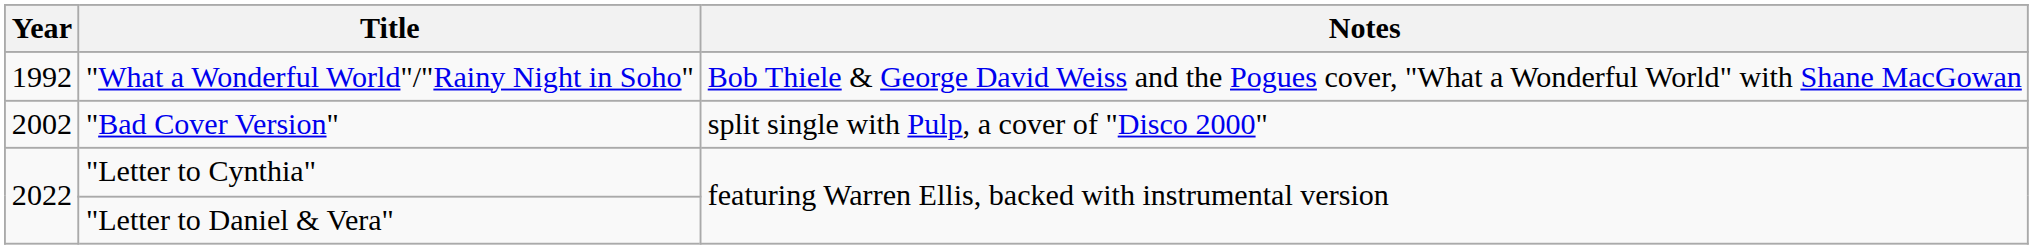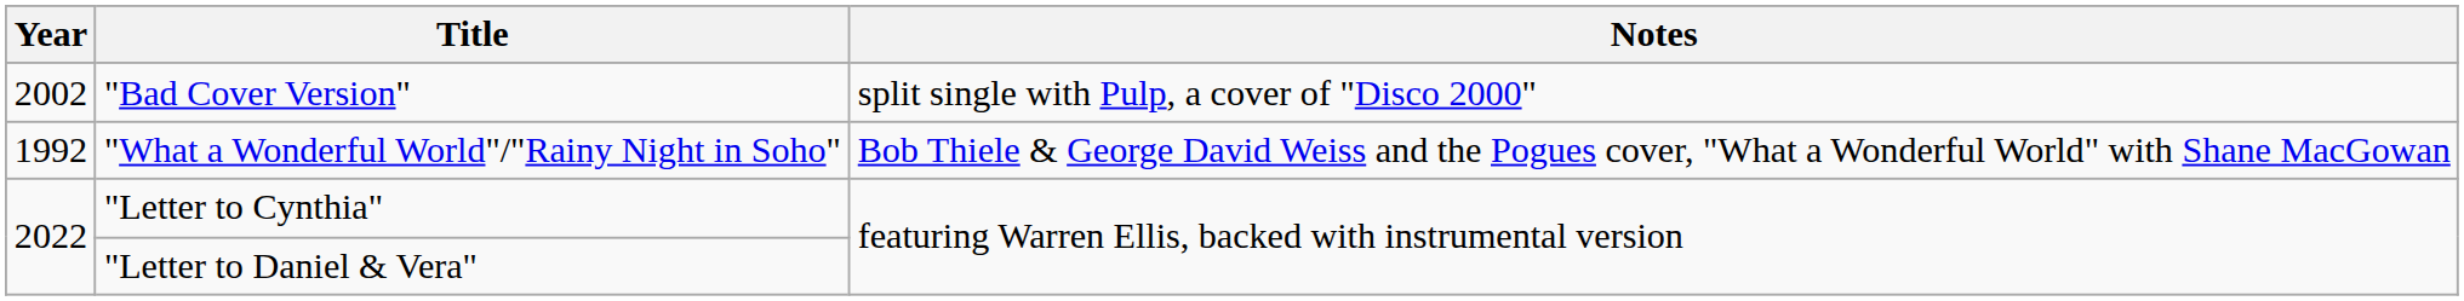rows swapped: "What a Wonderful World"/"Rainy Night in Soho" <-> "Bad Cover Version"
